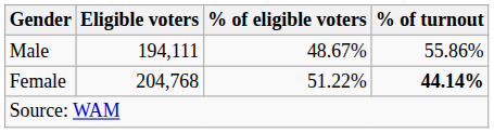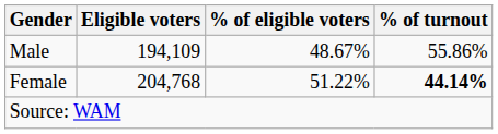Male | Eligible voters: 194,111 -> 194,109
